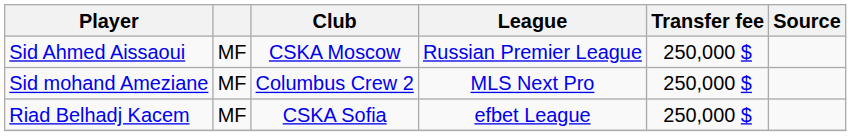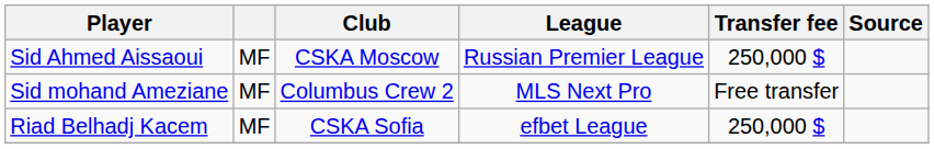Sid mohand Ameziane | Transfer fee: 250,000 $ -> Free transfer
